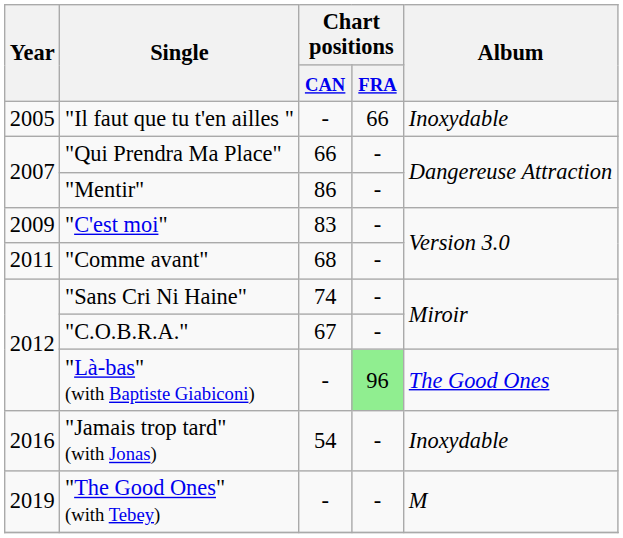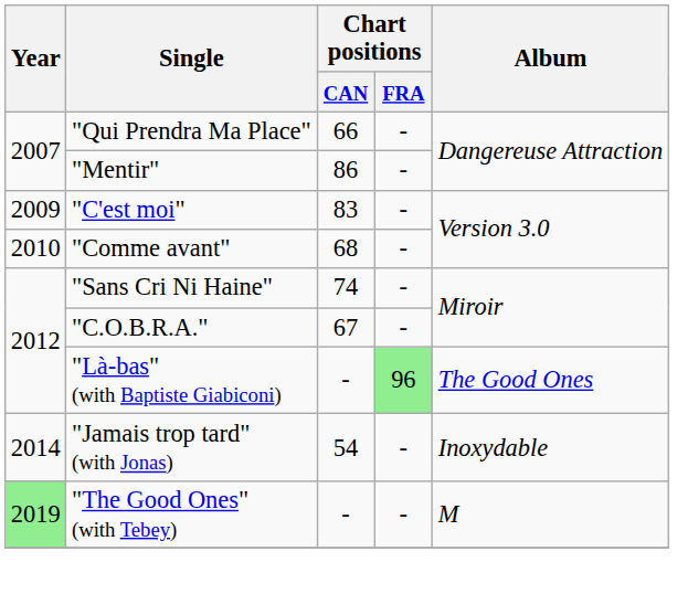- row: 2005 | "Il faut que tu t'en ailles " | - | 66 | Inoxydable
"Comme avant" | Year: 2011 -> 2010
"Jamais trop tard" (with Jonas) | Year: 2016 -> 2014
"The Good Ones" (with Tebey) | Year: no background -> lightgreen background
